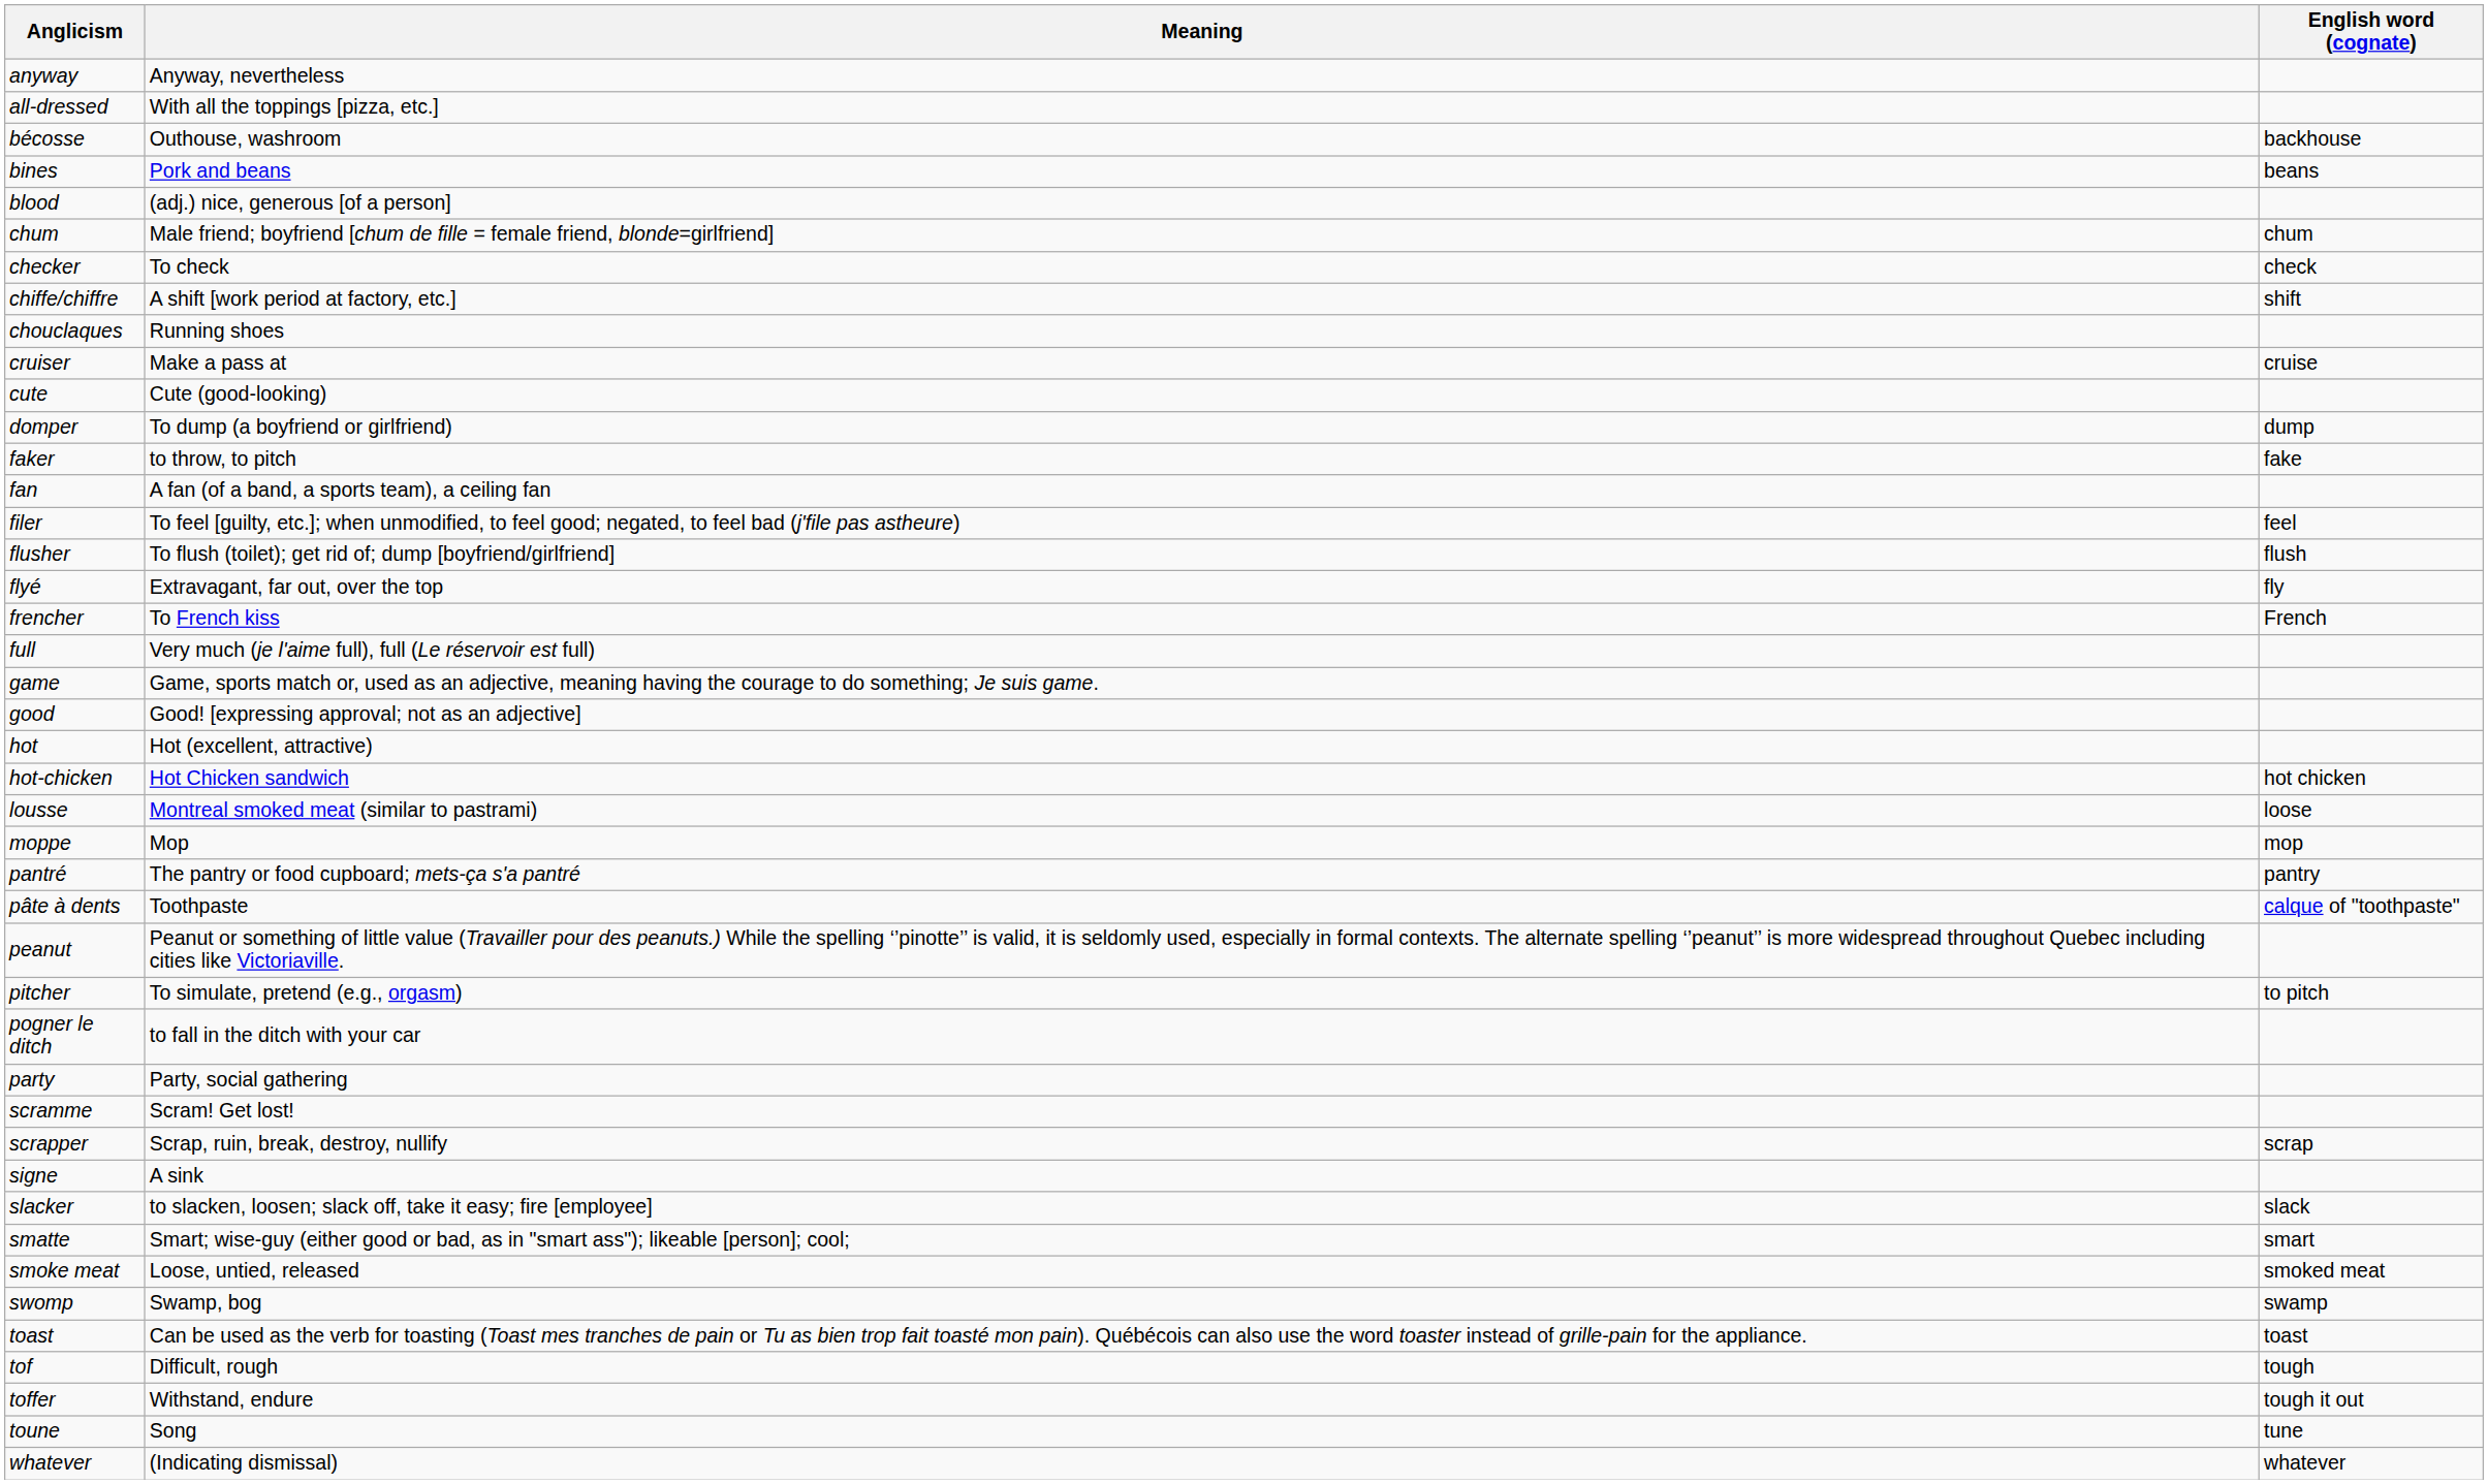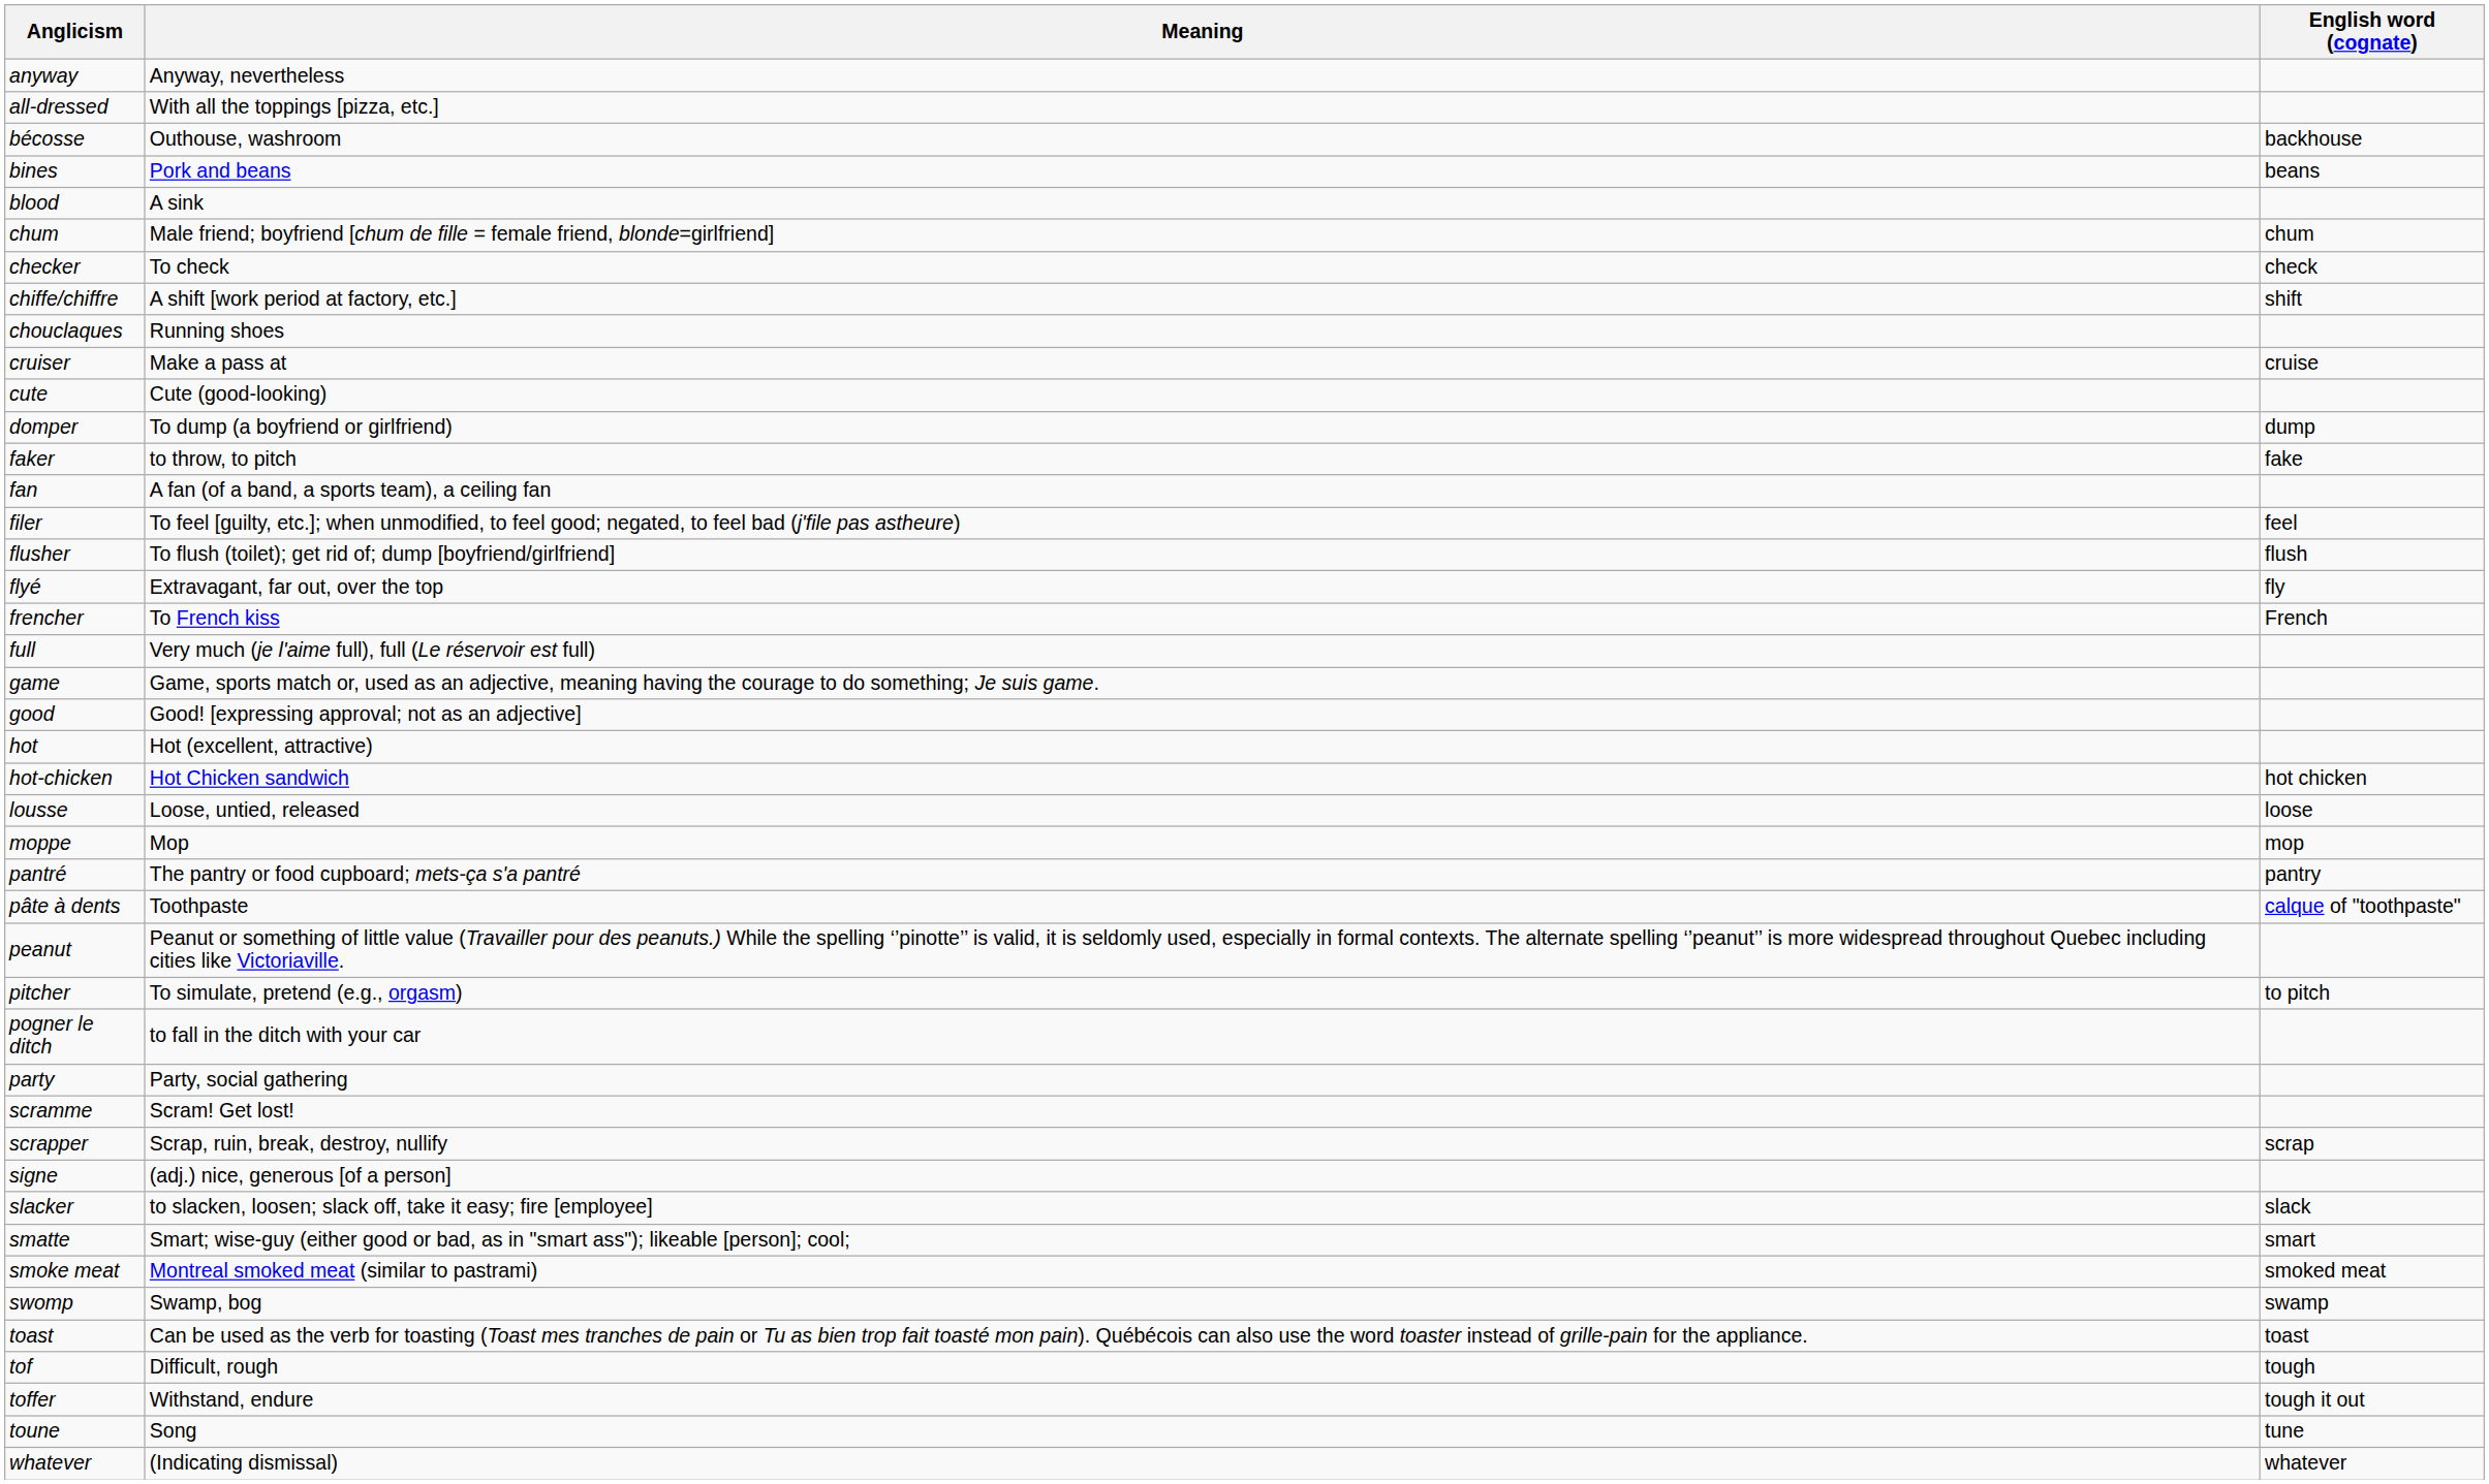blood | Meaning: (adj.) nice, generous [of a person] -> A sink
lousse | Meaning: Montreal smoked meat (similar to pastrami) -> Loose, untied, released
signe | Meaning: A sink -> (adj.) nice, generous [of a person]
smoke meat | Meaning: Loose, untied, released -> Montreal smoked meat (similar to pastrami)
